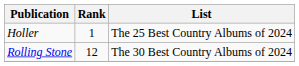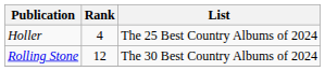Holler | Rank: 1 -> 4
